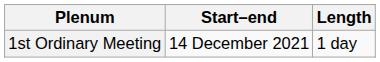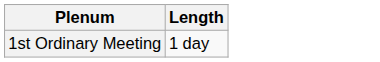- column: Start–end | 14 December 2021
